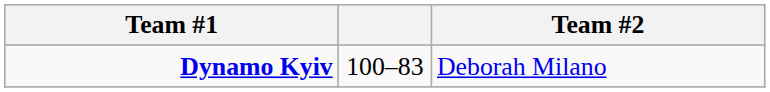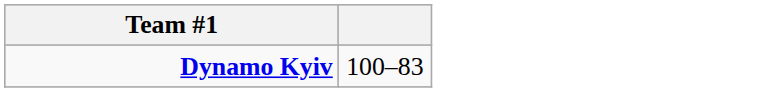- column: Team #2 | Deborah Milano
